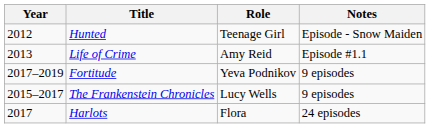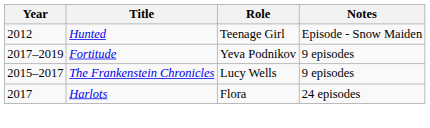- row: 2013 | Life of Crime | Amy Reid | Episode #1.1
